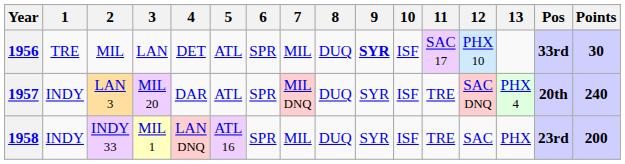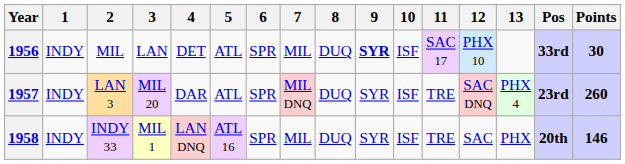1956 | 1: TRE -> INDY
1957 | Pos: 20th -> 23rd
1957 | Points: 240 -> 260
1958 | Pos: 23rd -> 20th
1958 | Points: 200 -> 146
